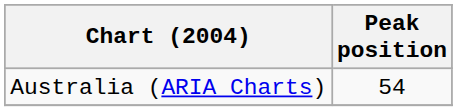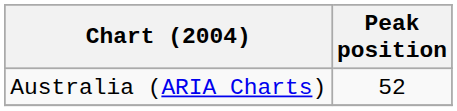Australia (ARIA Charts) | Peak position: 54 -> 52
